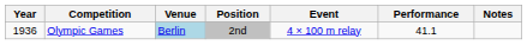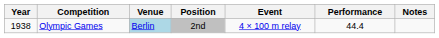Olympic Games | Year: 1936 -> 1938
Olympic Games | Performance: 41.1 -> 44.4
